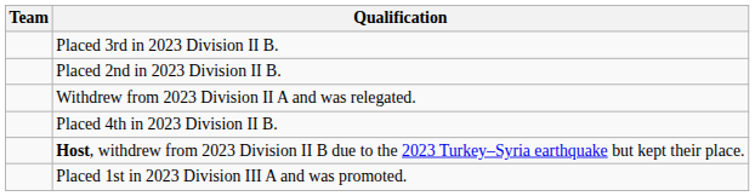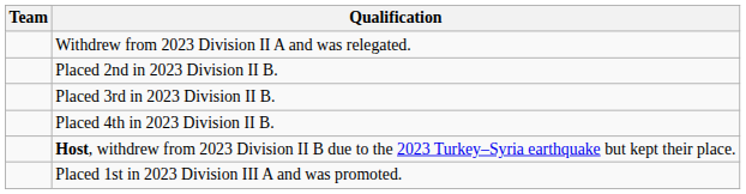rows swapped: Withdrew from 2023 Division II A and was relegated. <-> Placed 3rd in 2023 Division II B.
